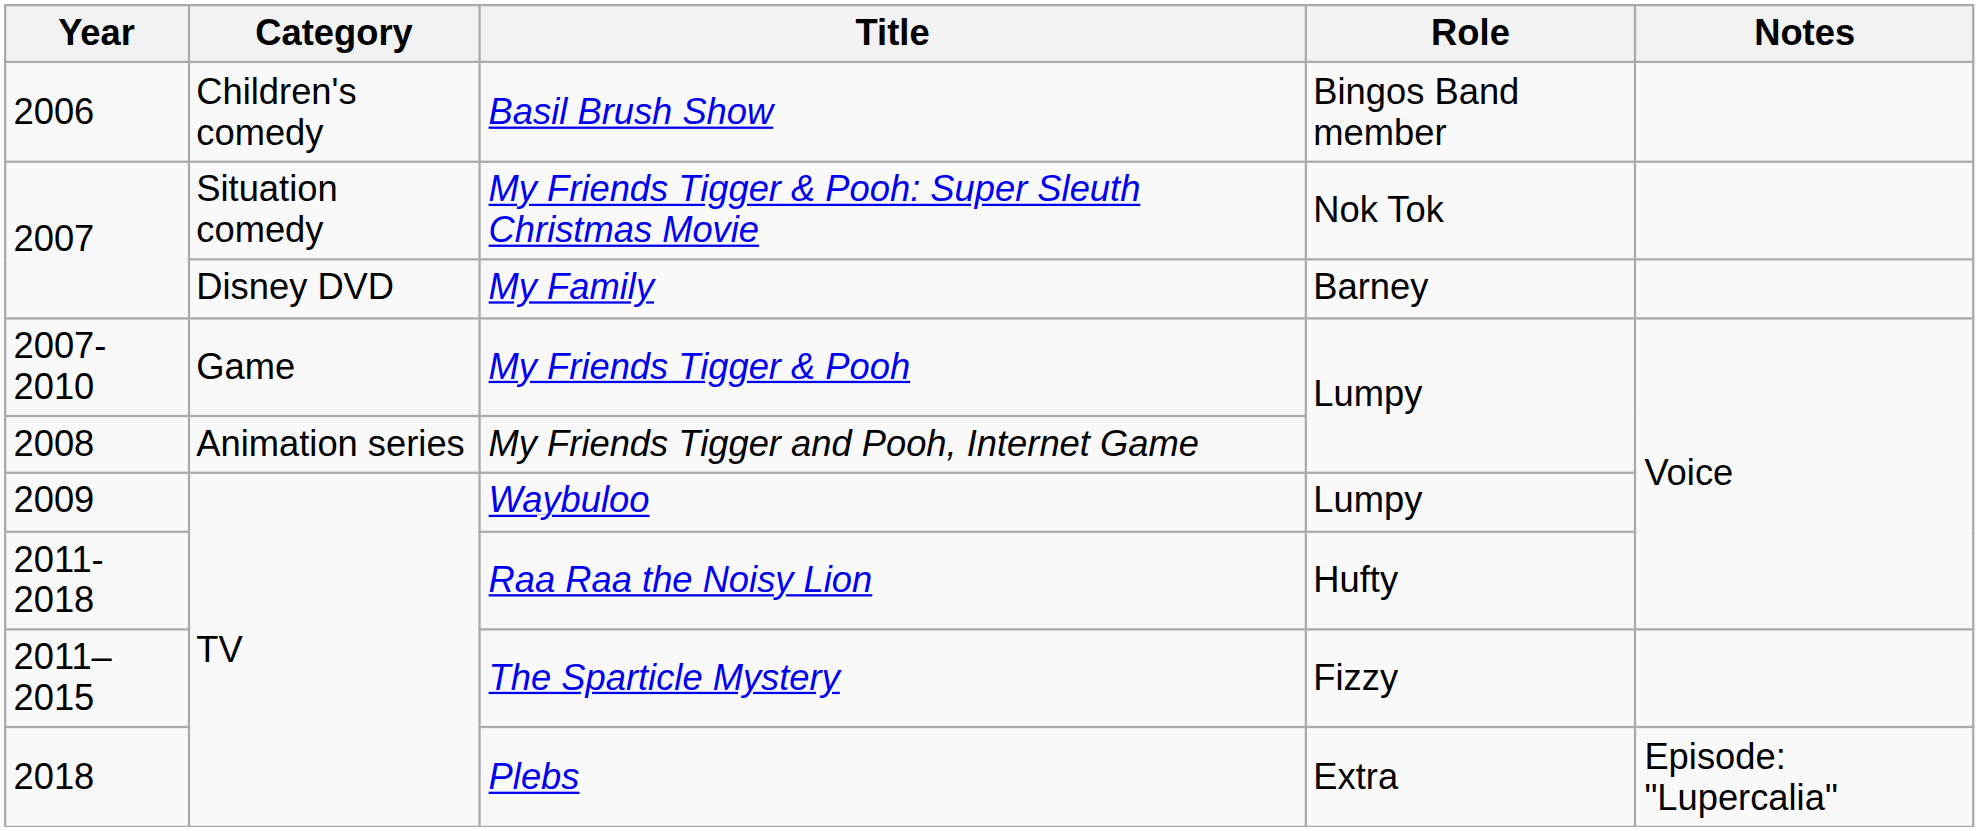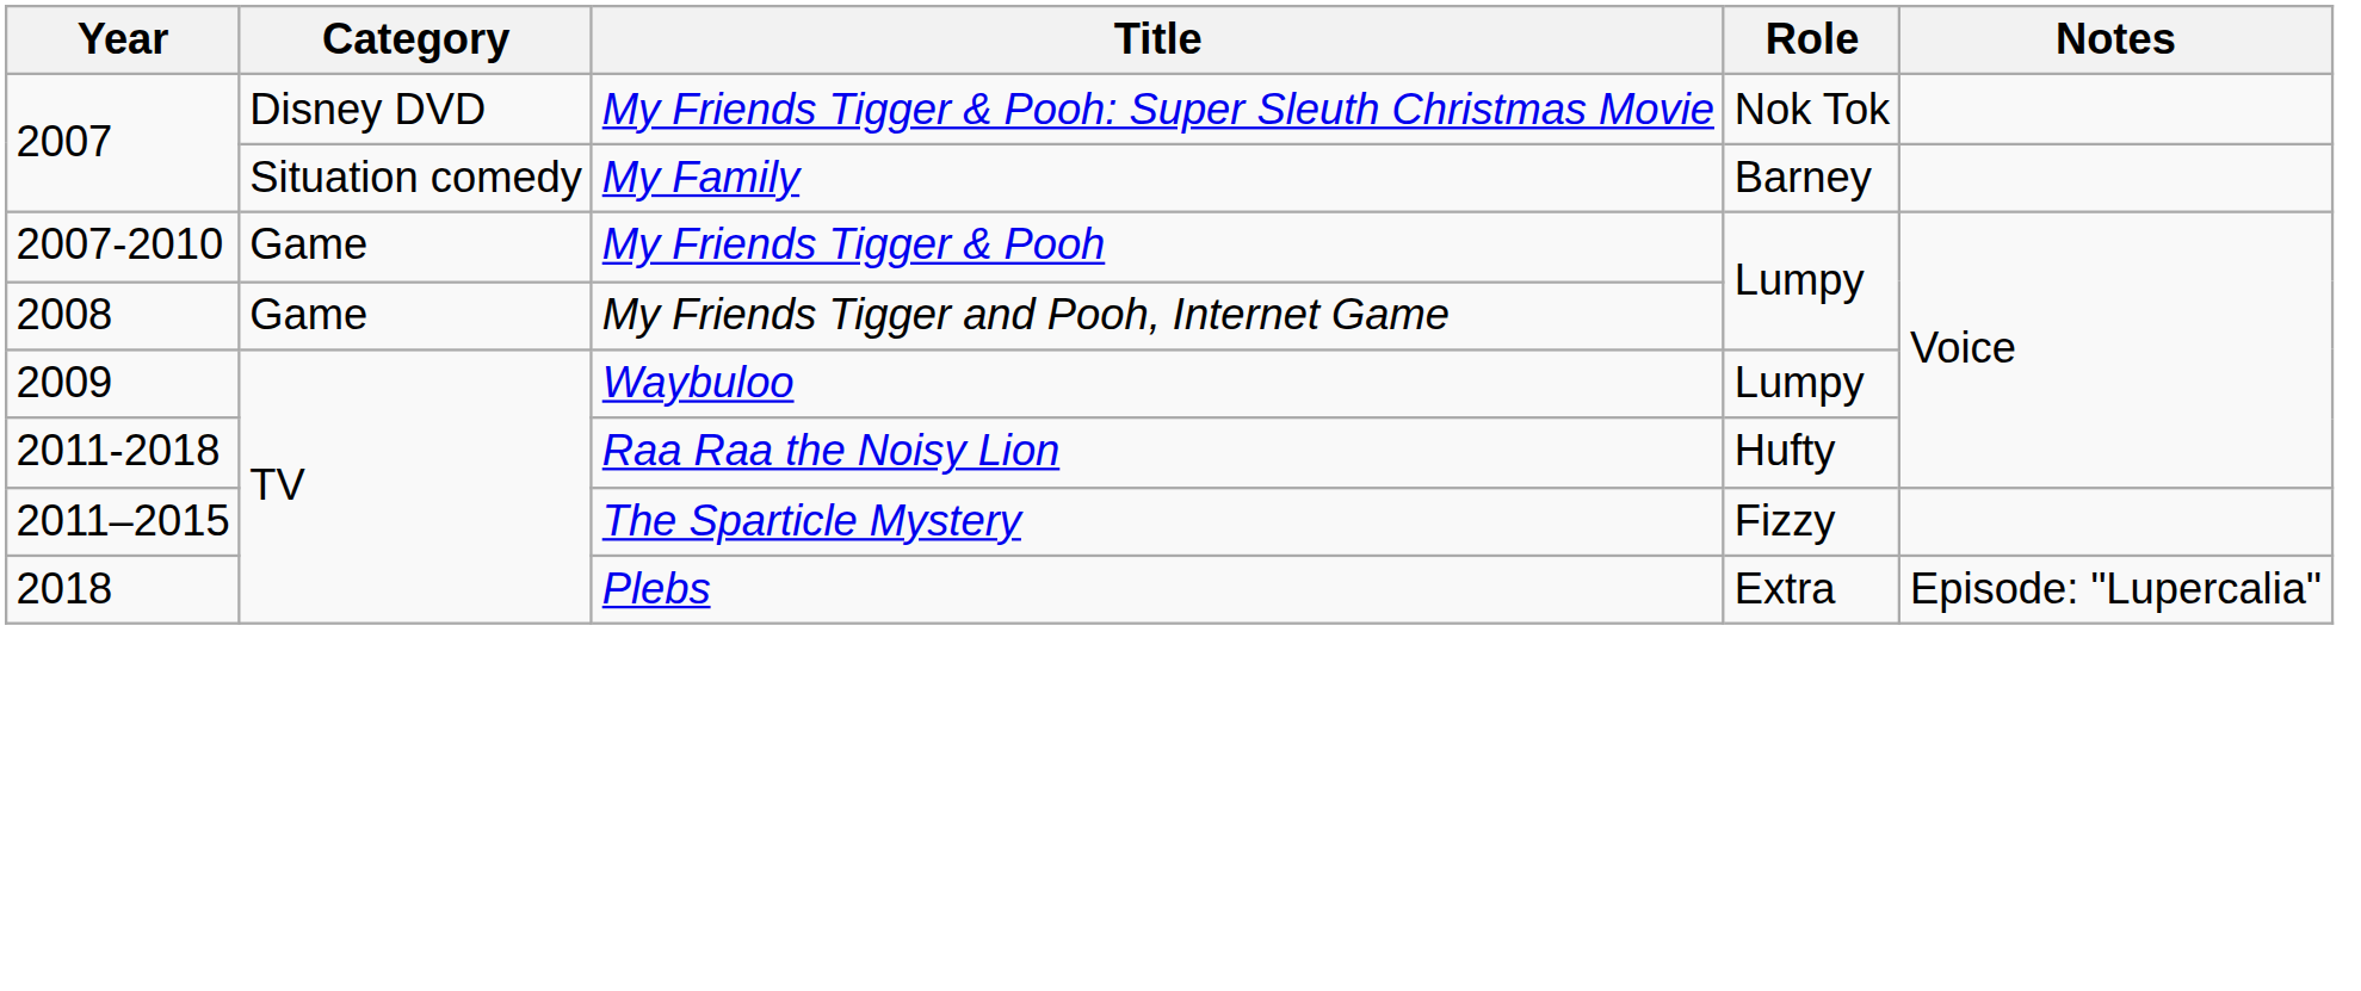- row: 2006 | Children's comedy | Basil Brush Show | Bingos Band member
My Friends Tigger & Pooh: Super Sleuth Christmas Movie | Category: Situation comedy -> Disney DVD
My Family | Category: Disney DVD -> Situation comedy
My Friends Tigger and Pooh, Internet Game | Category: Animation series -> Game
